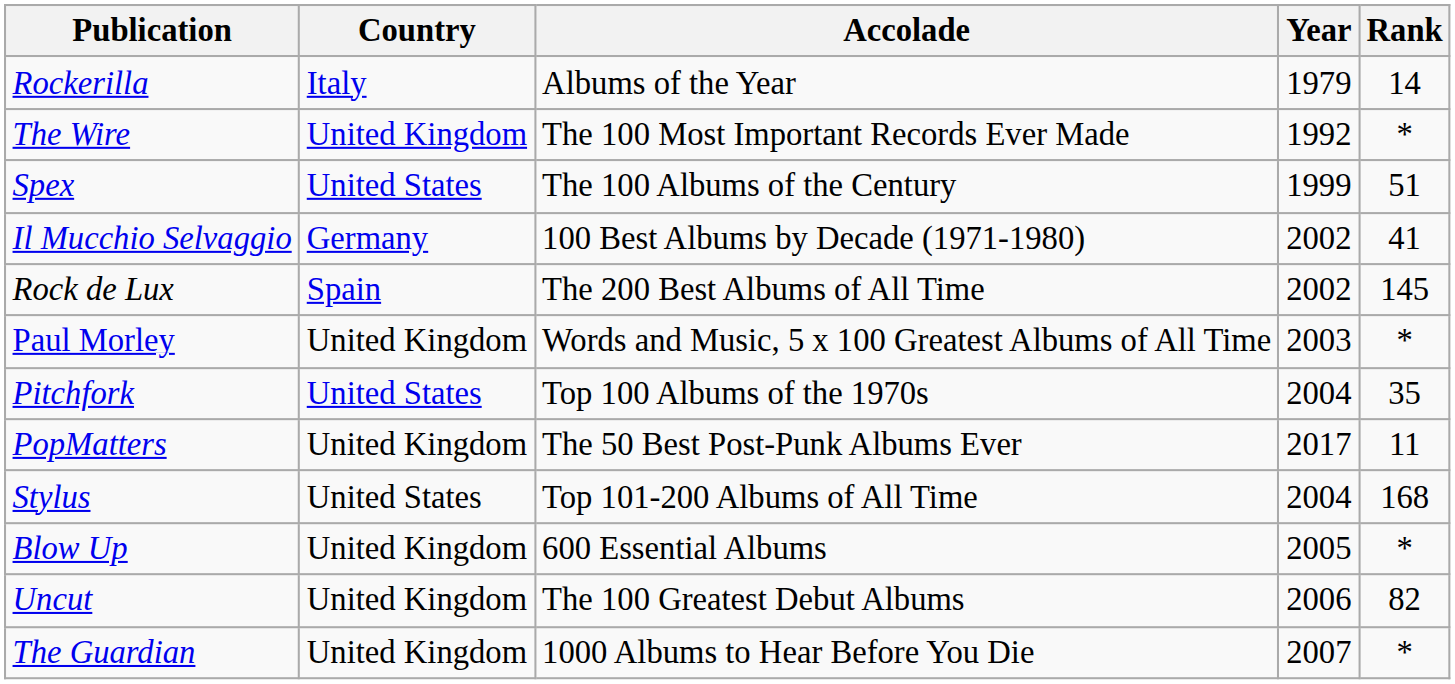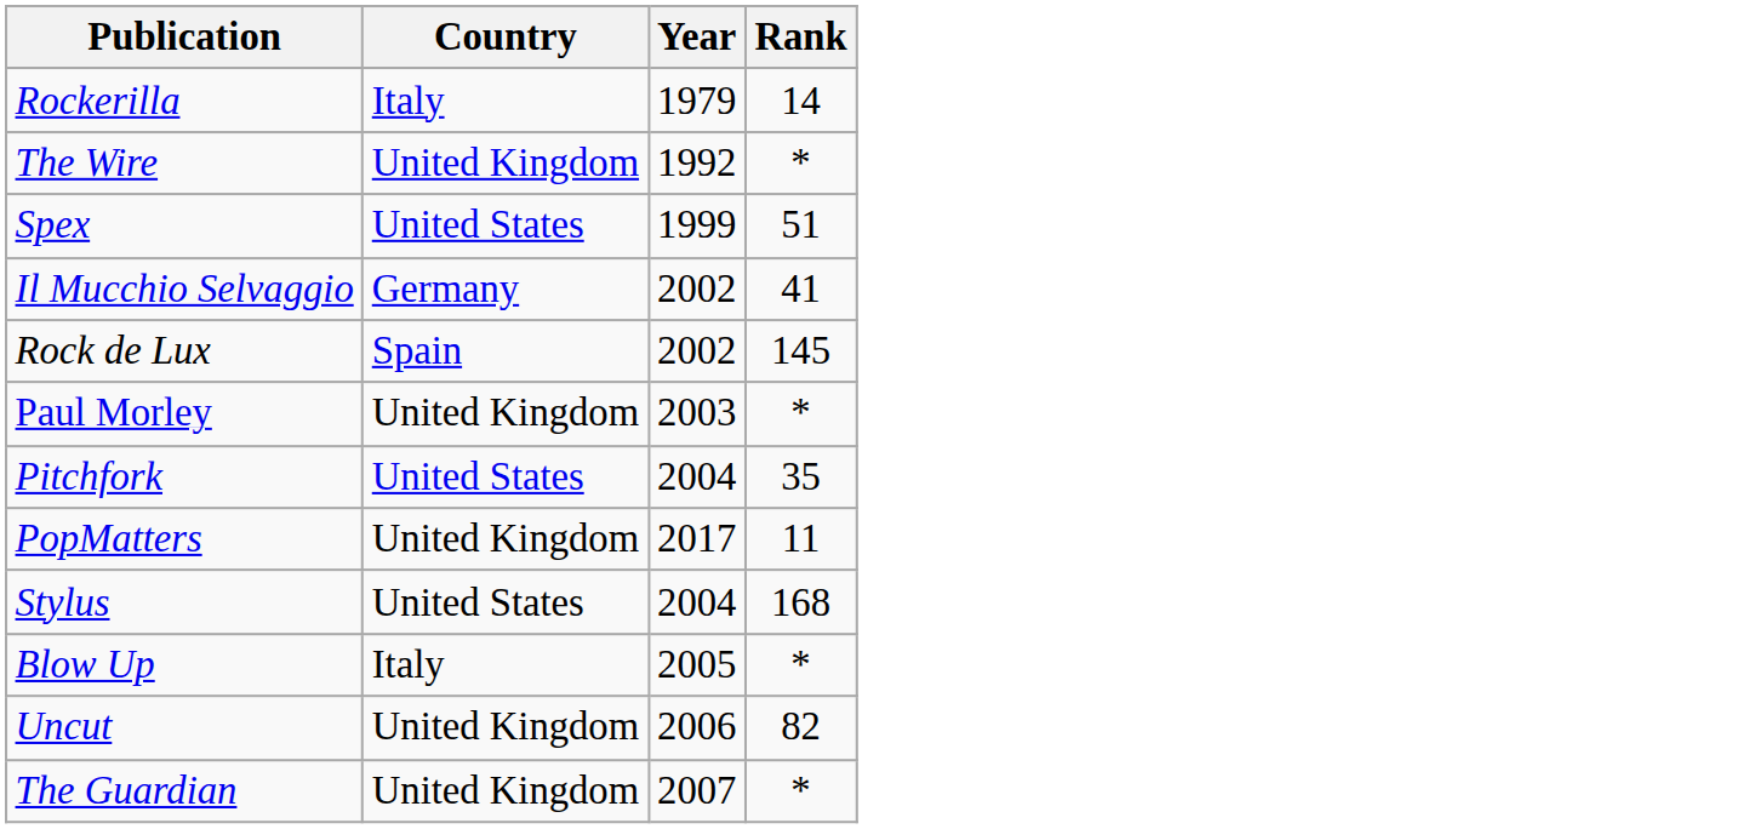- column: Accolade | Albums of the Year | The 100 Most Important Records Ever Made | The 100 Albums of the Century | 100 Best Albums by Decade (1971-1980) | The 200 Best Albums of All Time | Words and Music, 5 x 100 Greatest Albums of All Time | Top 100 Albums of the 1970s | The 50 Best Post-Punk Albums Ever | Top 101-200 Albums of All Time | 600 Essential Albums | The 100 Greatest Debut Albums | 1000 Albums to Hear Before You Die
Blow Up | Country: United Kingdom -> Italy
